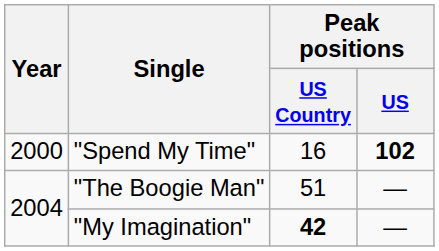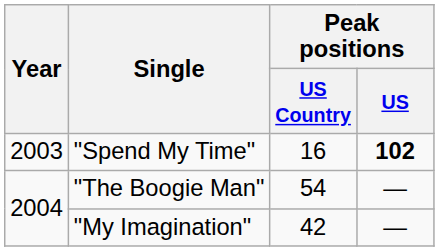"Spend My Time" | Year: 2000 -> 2003
"The Boogie Man" | Peak positions / US Country: 51 -> 54
"My Imagination" | Peak positions / US Country: bold -> normal
